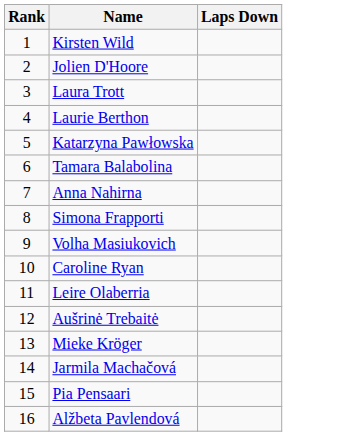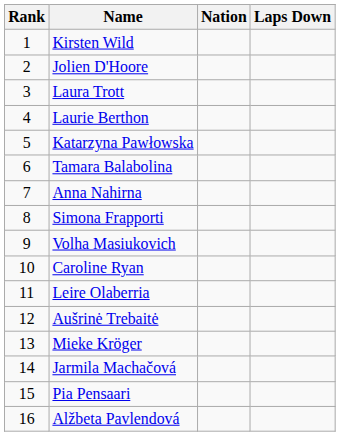+ column: Nation
